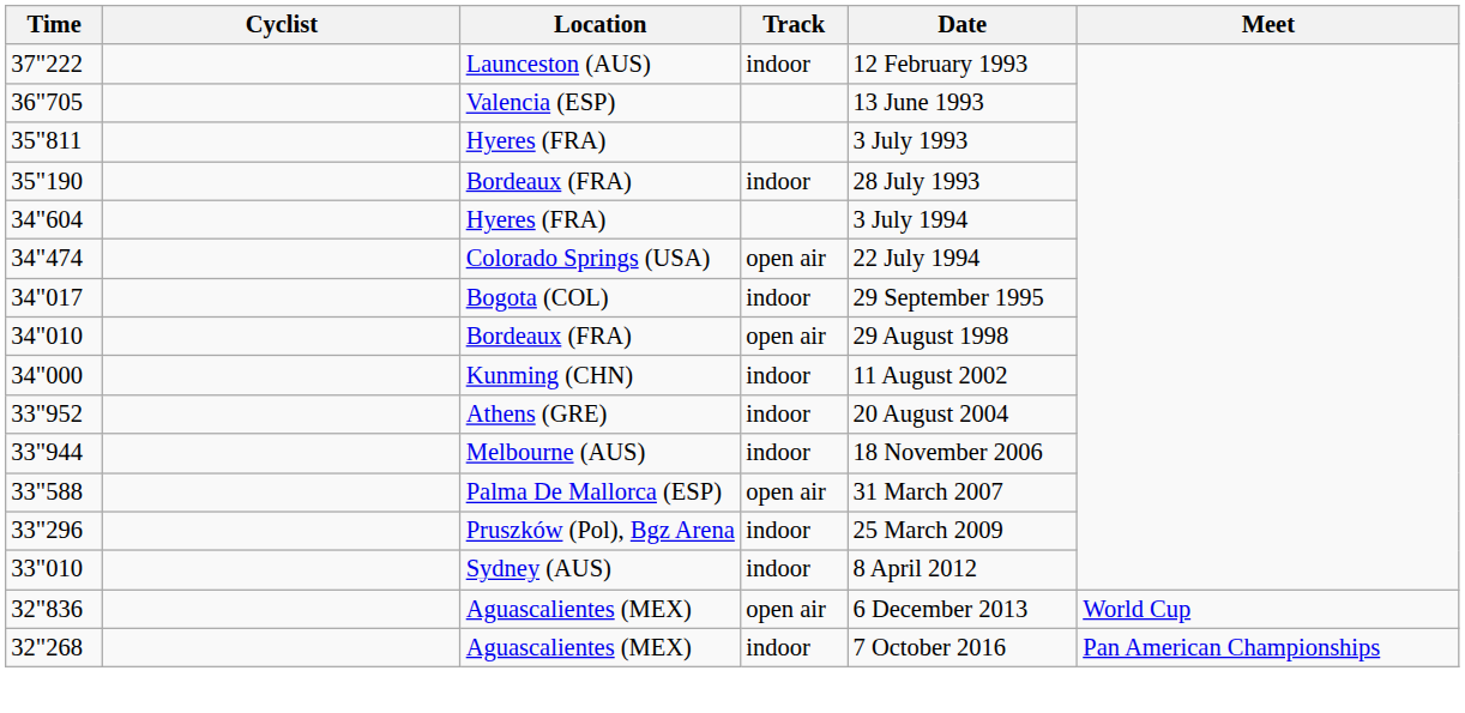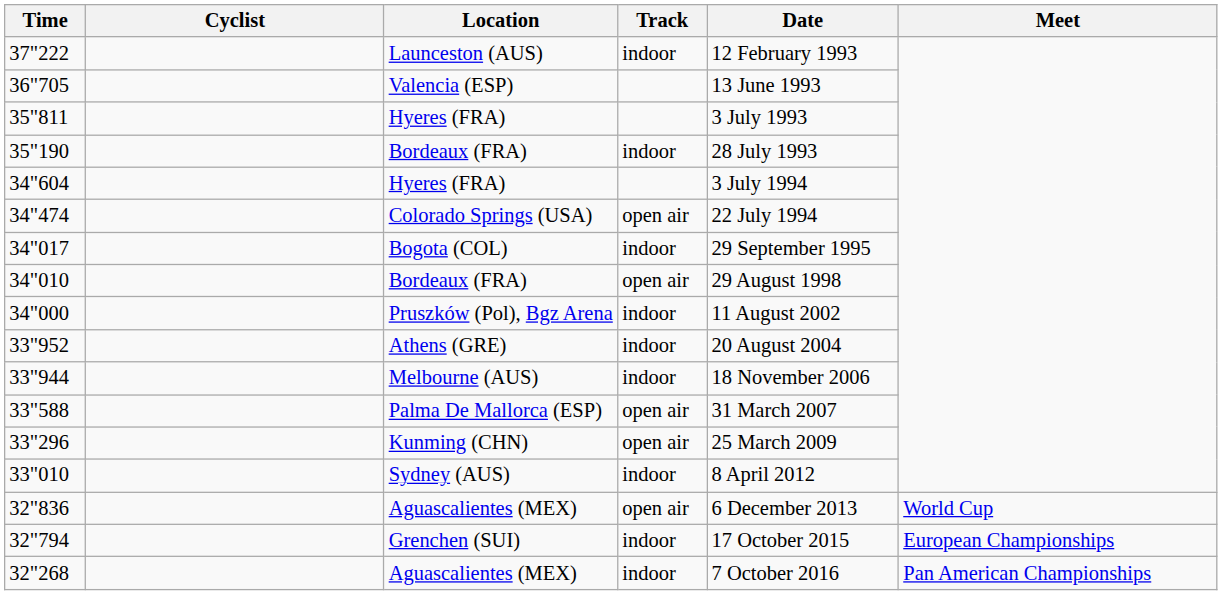34"000 | Location: Kunming (CHN) -> Pruszków (Pol), Bgz Arena
33"296 | Location: Pruszków (Pol), Bgz Arena -> Kunming (CHN)
33"296 | Track: indoor -> open air
+ row: 32"794 | Grenchen (SUI) | indoor | 17 October 2015 | European Championships
